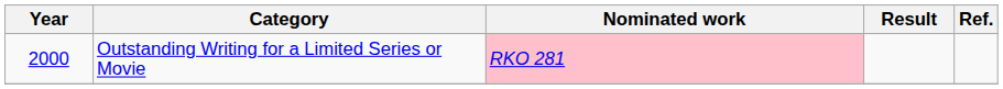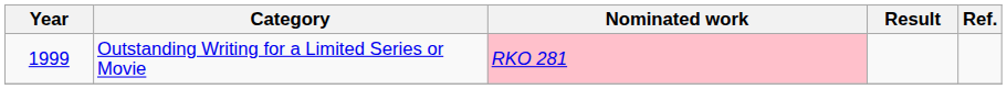Outstanding Writing for a Limited Series or Movie | Year: 2000 -> 1999
